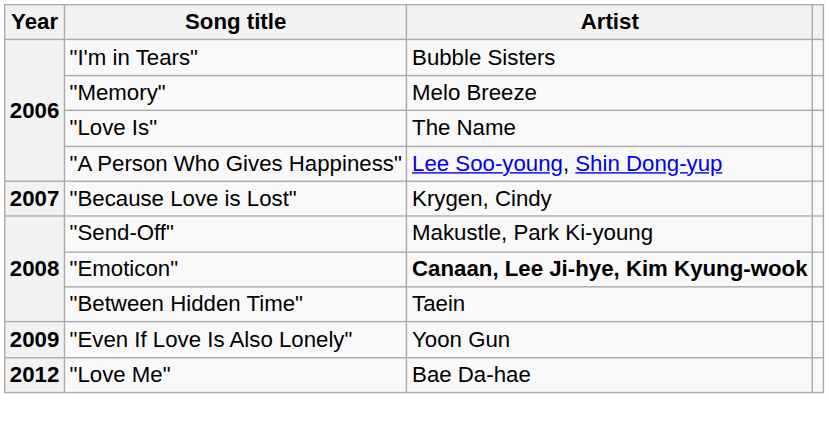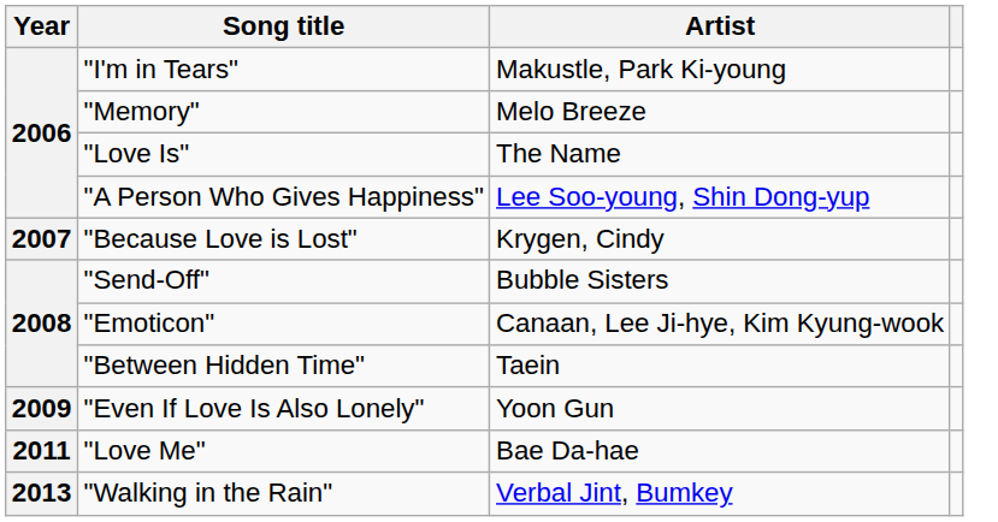"I'm in Tears" | Artist: Bubble Sisters -> Makustle, Park Ki-young
"Send-Off" | Artist: Makustle, Park Ki-young -> Bubble Sisters
"Emoticon" | Artist: bold -> normal
"Love Me" | Year: 2012 -> 2011
+ row: 2013 | "Walking in the Rain" | Verbal Jint, Bumkey
